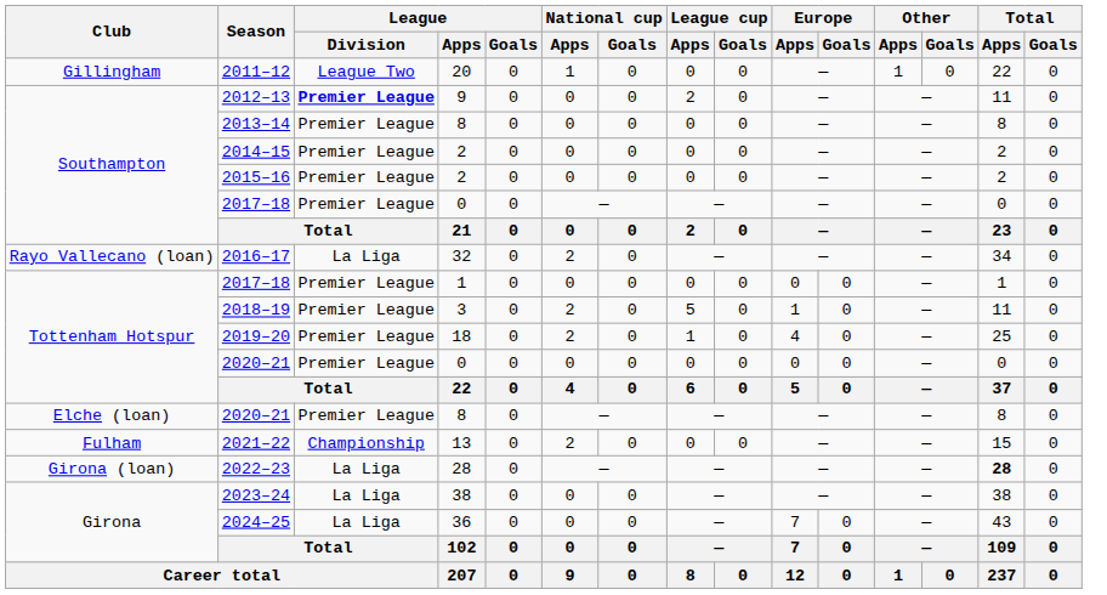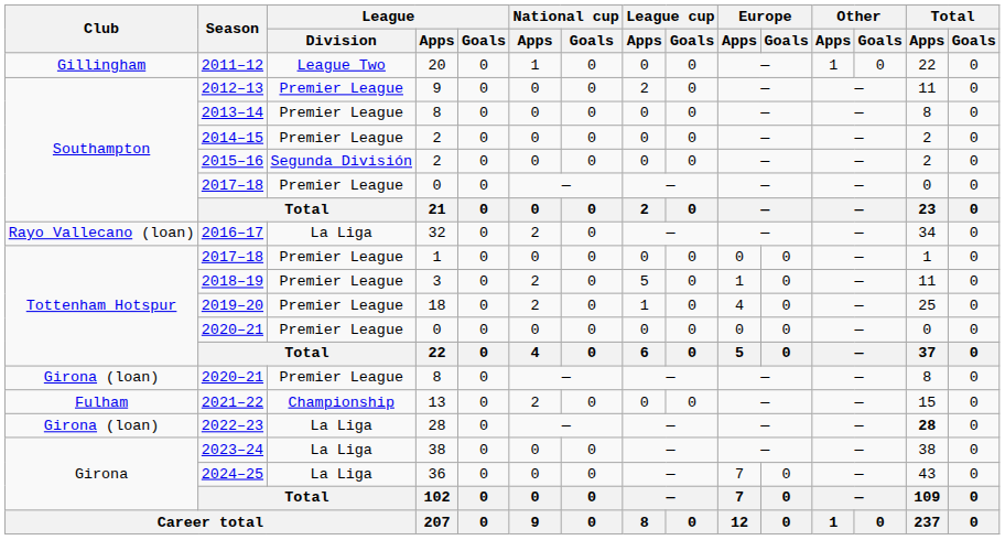2012–13 | League / Division: bold -> normal
2015–16 | League / Division: Premier League -> Segunda División
2020–21 / 8 | Club: Elche (loan) -> Girona (loan)
